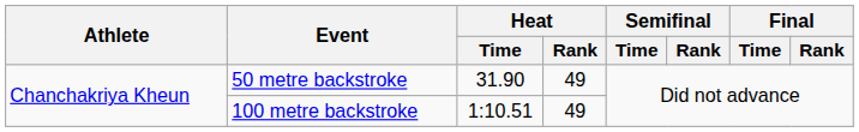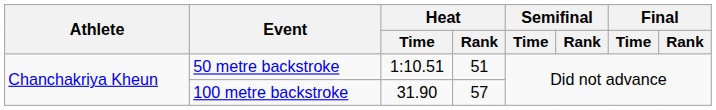50 metre backstroke | Heat / Time: 31.90 -> 1:10.51
50 metre backstroke | Heat / Rank: 49 -> 51
100 metre backstroke | Heat / Time: 1:10.51 -> 31.90
100 metre backstroke | Heat / Rank: 49 -> 57
